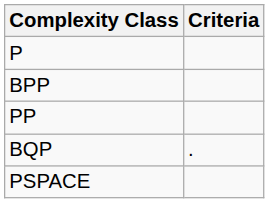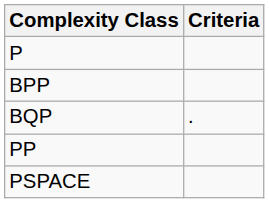rows swapped: BQP <-> PP
